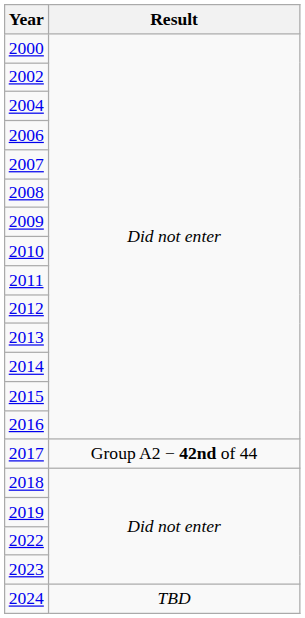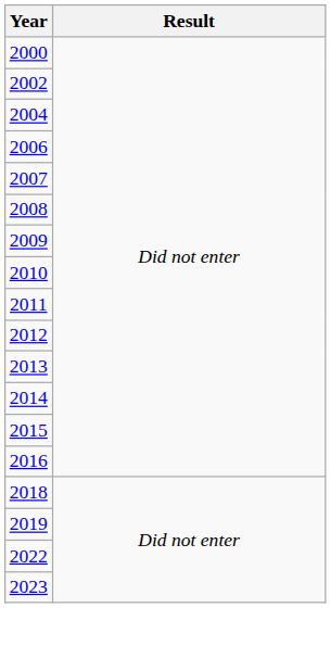- row: 2017 | Group A2 − 42nd of 44
- row: 2024 | TBD
